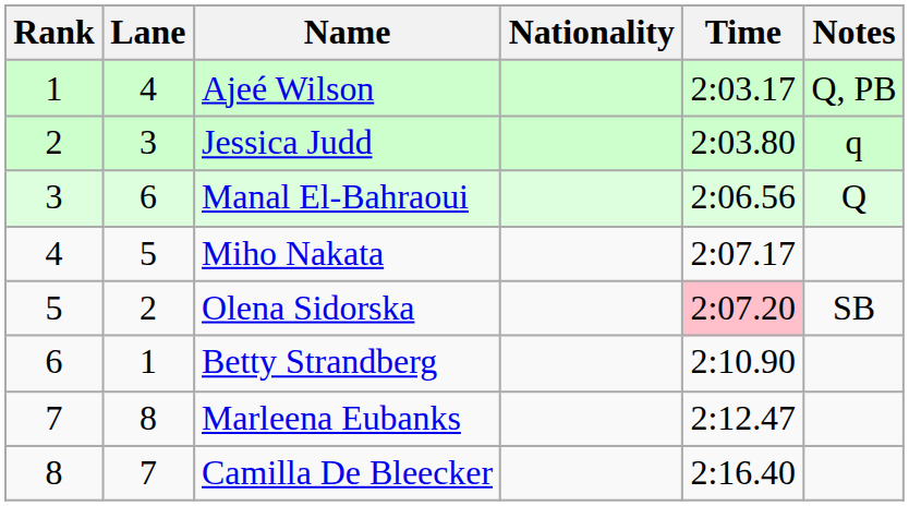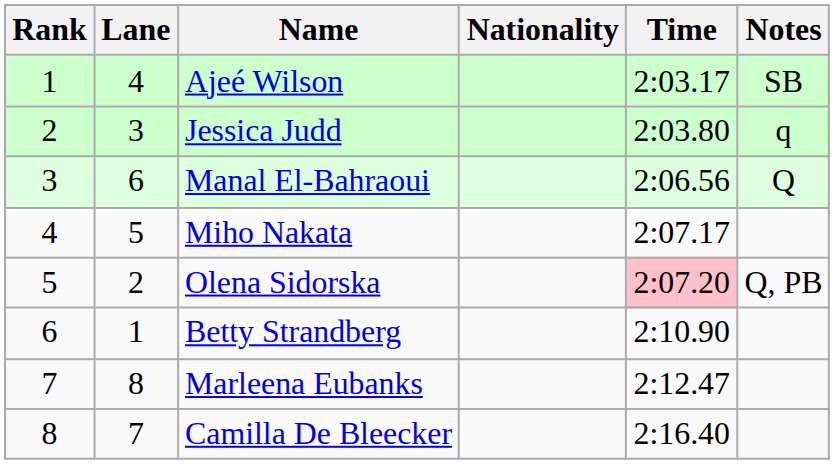Ajeé Wilson | Notes: Q, PB -> SB
Olena Sidorska | Notes: SB -> Q, PB
